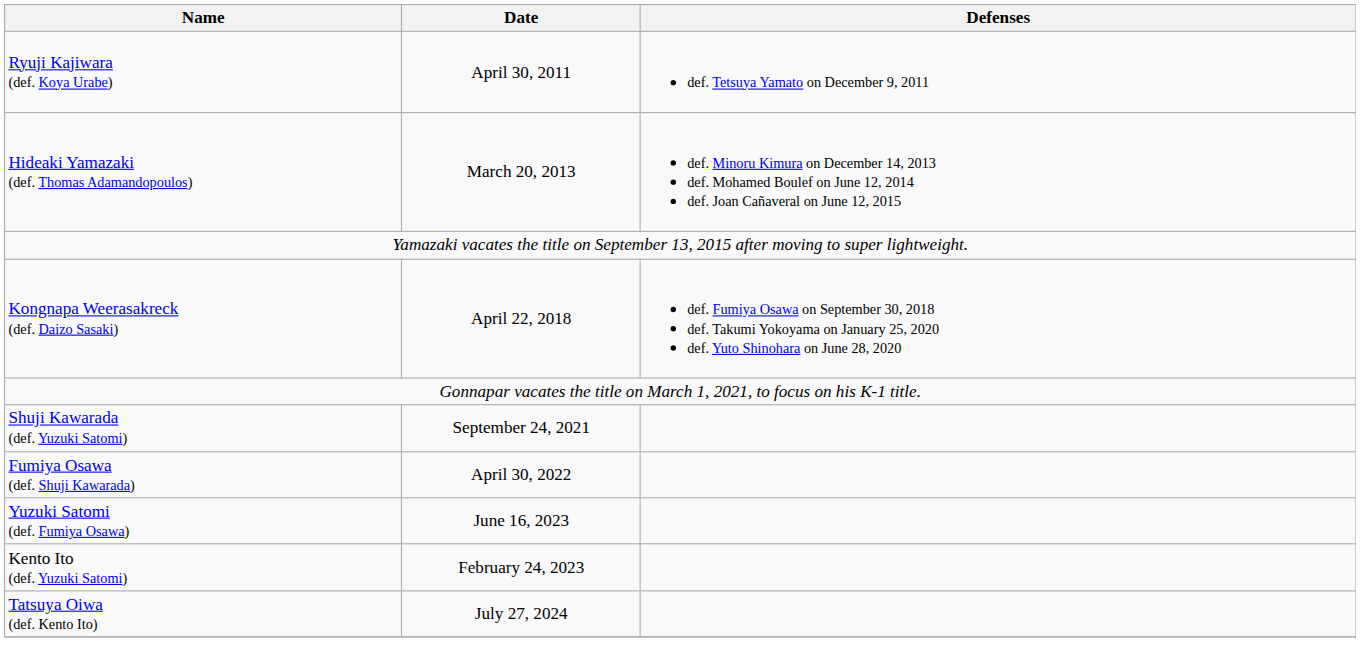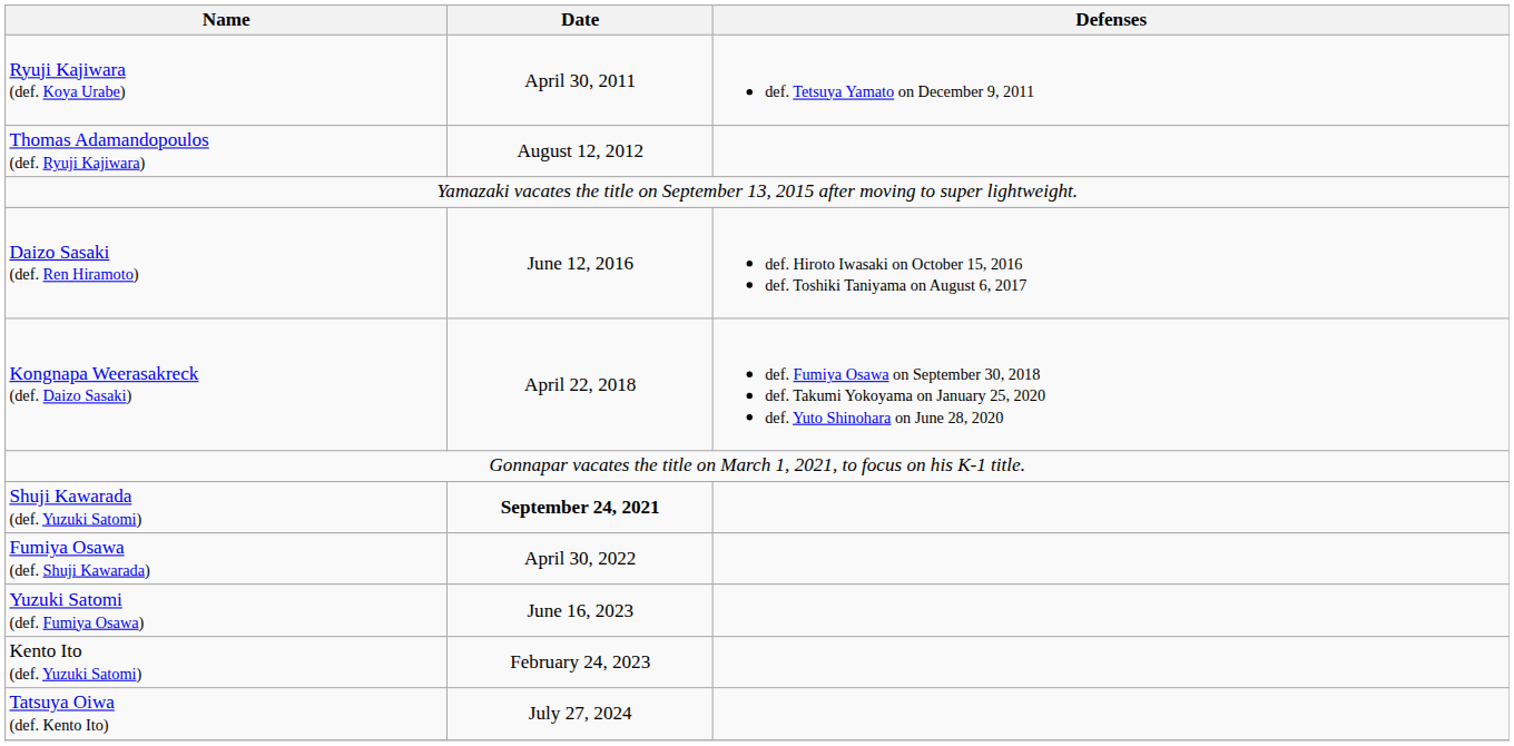+ row: Thomas Adamandopoulos (def. Ryuji Kajiwara) | August 12, 2012
- row: Hideaki Yamazaki (def. Thomas Adamandopoulos) | March 20, 2013 | def. Minoru Kimura on December 14, 2013 def. Mohamed Boulef on June 12, 2014 def. Joan Cañaveral on June 12, 2015
+ row: Daizo Sasaki (def. Ren Hiramoto) | June 12, 2016 | def. Hiroto Iwasaki on October 15, 2016 def. Toshiki Taniyama on August 6, 2017
Shuji Kawarada (def. Yuzuki Satomi) | Date: normal -> bold
